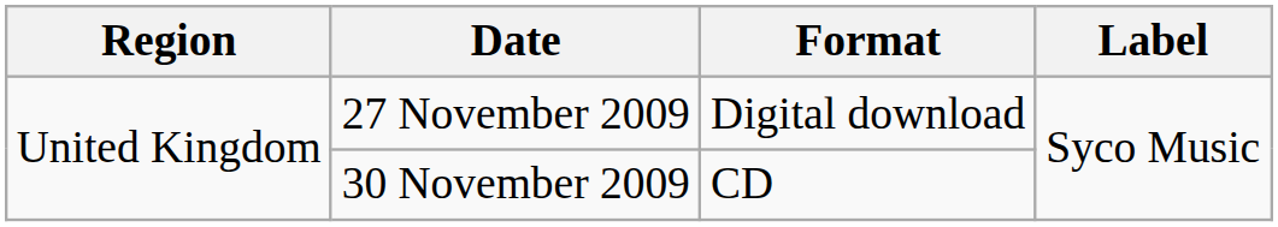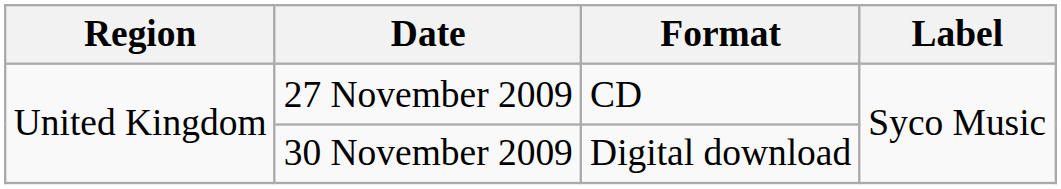27 November 2009 | Format: Digital download -> CD
30 November 2009 | Format: CD -> Digital download
